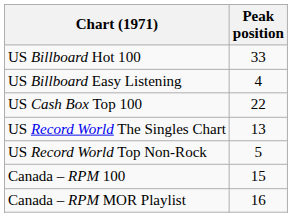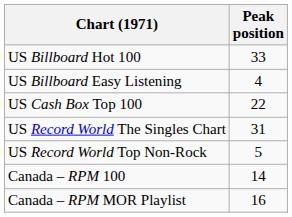US Record World The Singles Chart | Peak position: 13 -> 31
Canada – RPM 100 | Peak position: 15 -> 14
